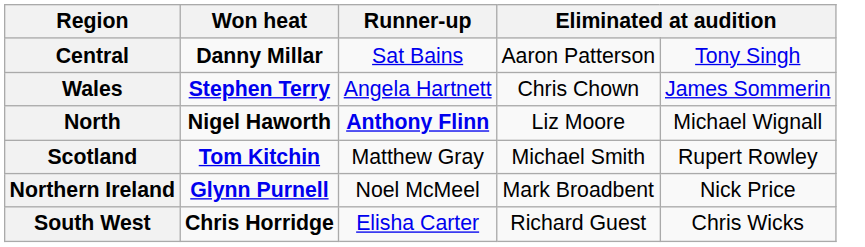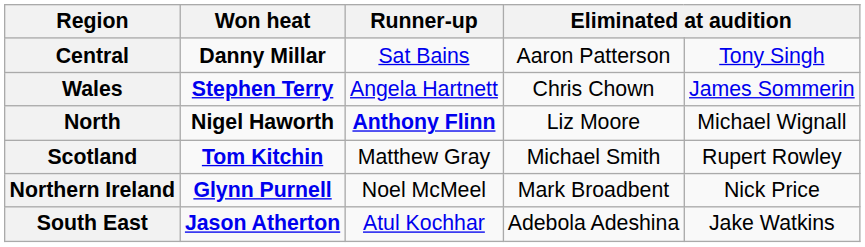- row: South West | Chris Horridge | Elisha Carter | Richard Guest | Chris Wicks
+ row: South East | Jason Atherton | Atul Kochhar | Adebola Adeshina | Jake Watkins
